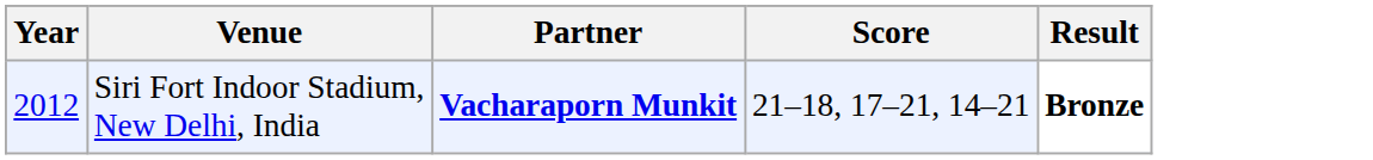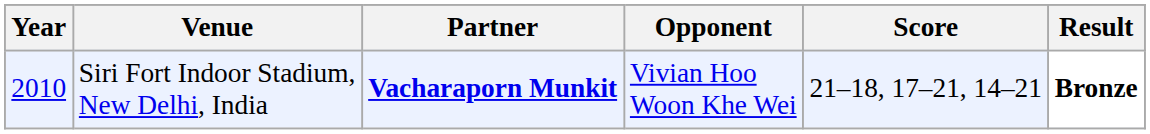+ column: Opponent | Vivian Hoo Woon Khe Wei
Siri Fort Indoor Stadium, New Delhi, India | Year: 2012 -> 2010
